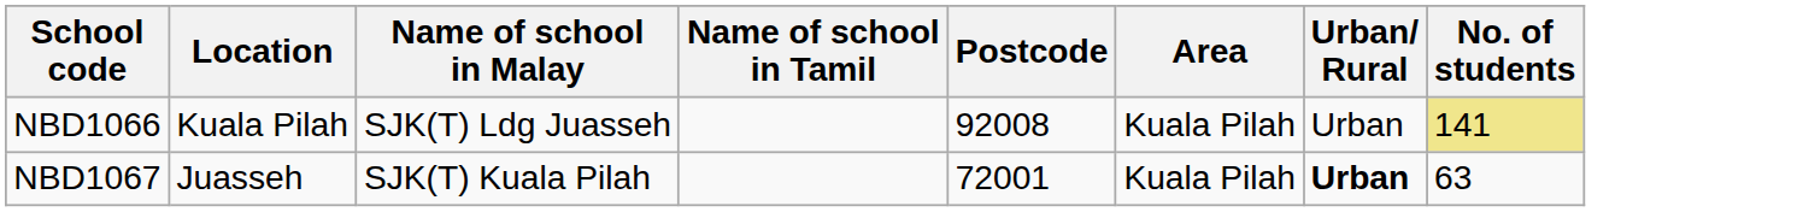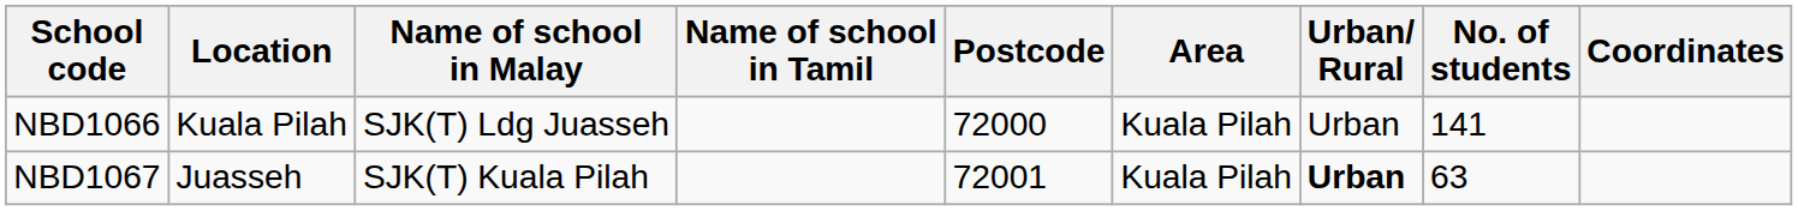+ column: Coordinates
NBD1066 | Postcode: 92008 -> 72000
NBD1066 | No. of students: khaki background -> no background
